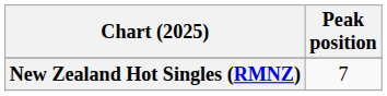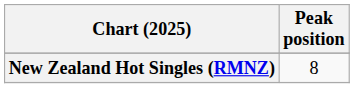New Zealand Hot Singles (RMNZ) | Peak position: 7 -> 8
